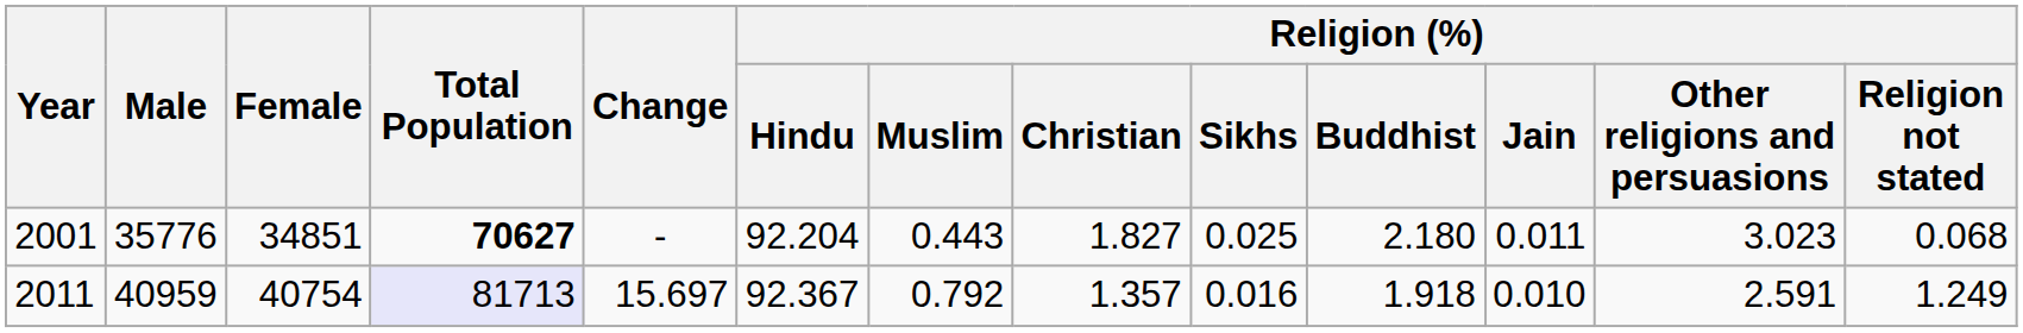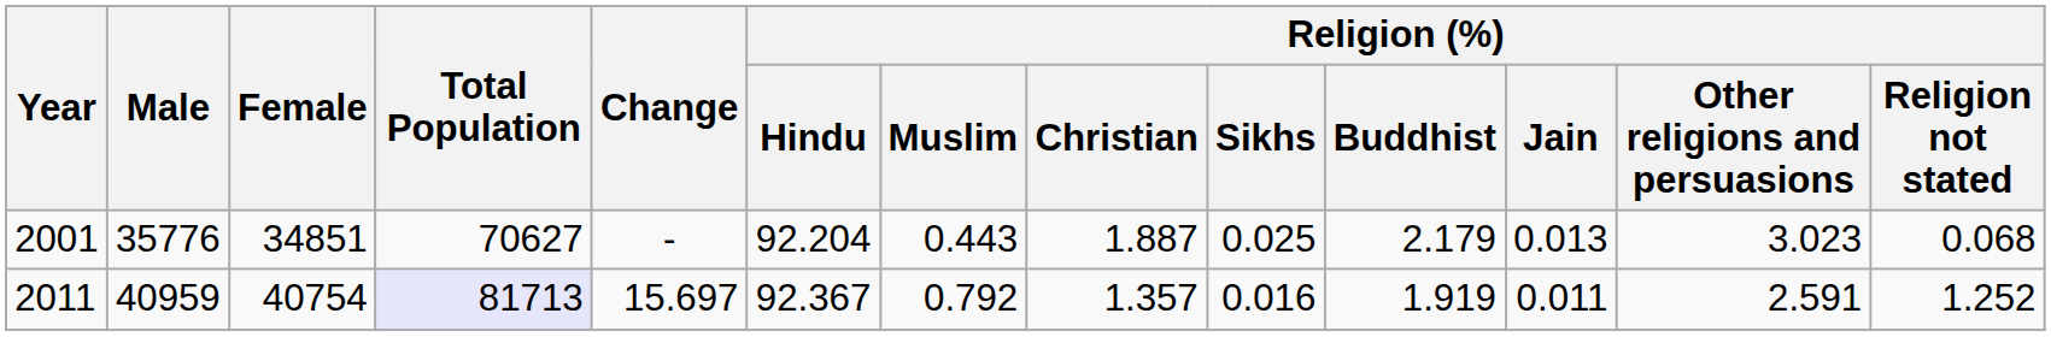2001 | Total Population: bold -> normal
2001 | Religion (%) / Christian: 1.827 -> 1.887
2001 | Religion (%) / Buddhist: 2.180 -> 2.179
2001 | Religion (%) / Jain: 0.011 -> 0.013
2011 | Religion (%) / Buddhist: 1.918 -> 1.919
2011 | Religion (%) / Jain: 0.010 -> 0.011
2011 | Religion (%) / Religion not stated: 1.249 -> 1.252
